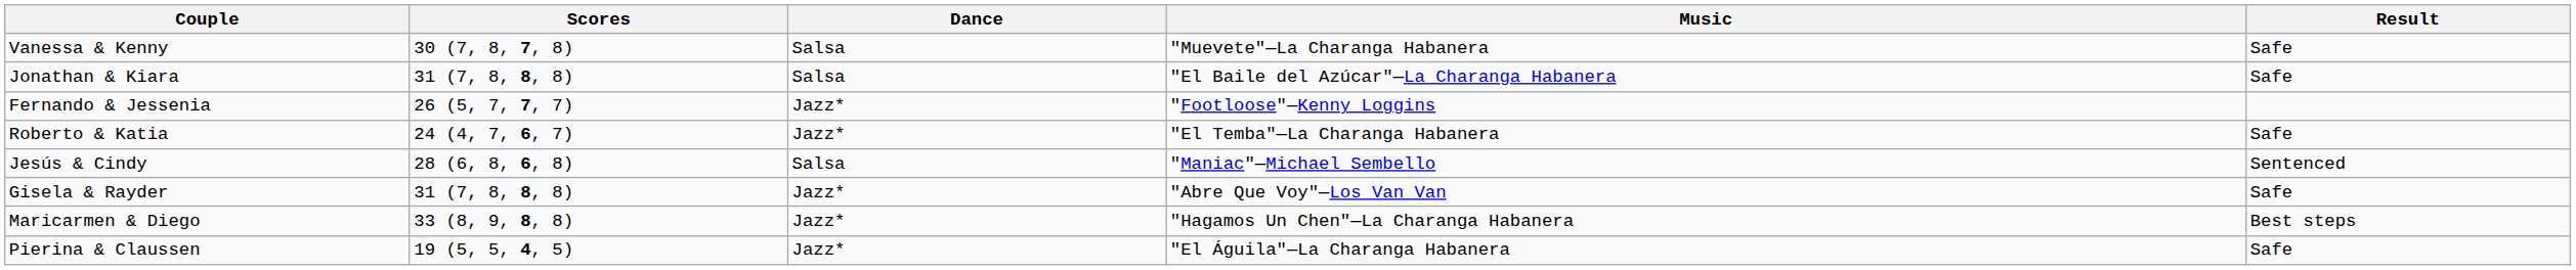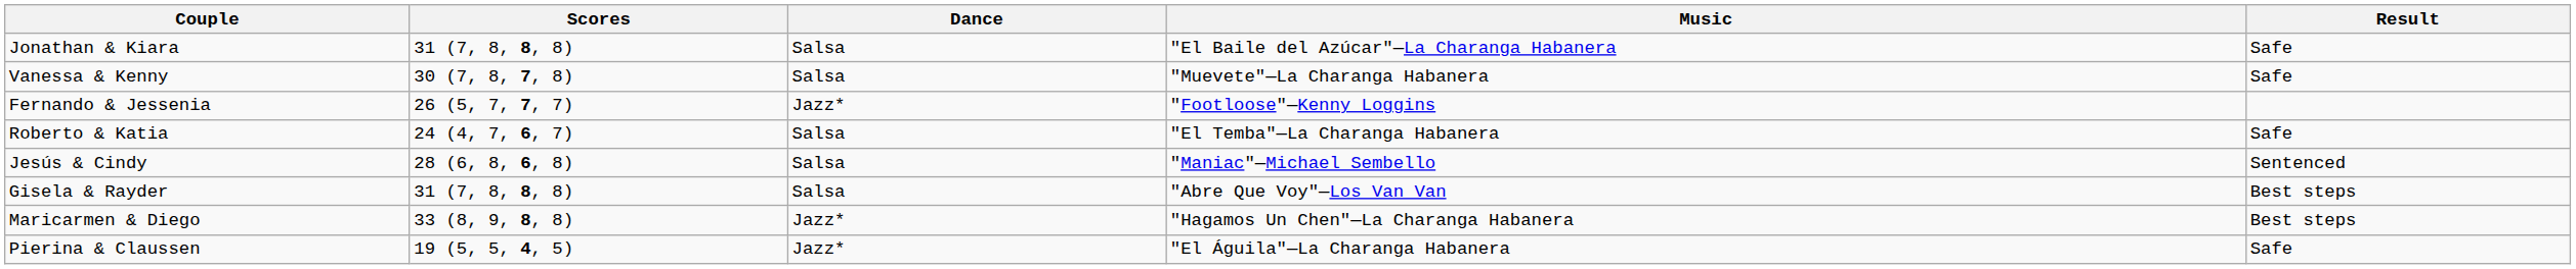rows swapped: Jonathan & Kiara <-> Vanessa & Kenny
Roberto & Katia | Dance: Jazz* -> Salsa
Gisela & Rayder | Dance: Jazz* -> Salsa
Gisela & Rayder | Result: Safe -> Best steps
